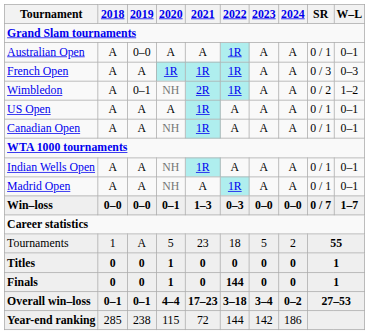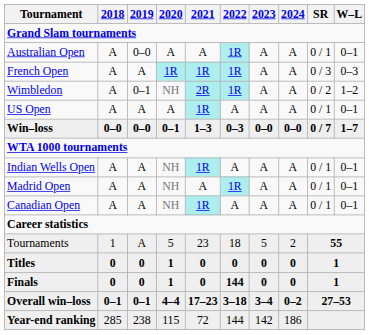rows swapped: Win–loss <-> Canadian Open
